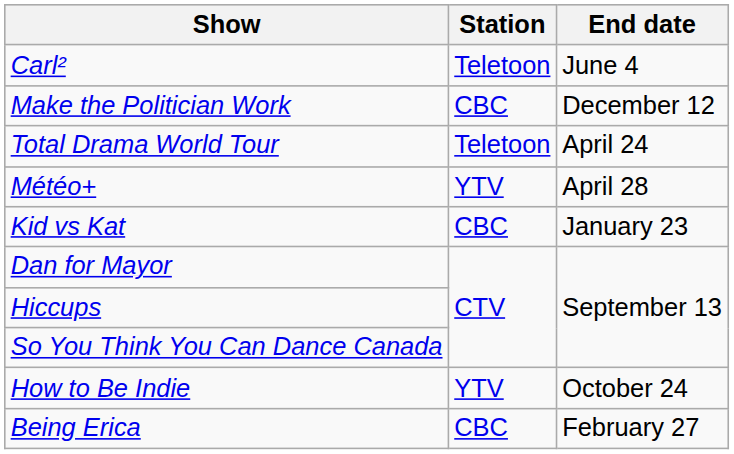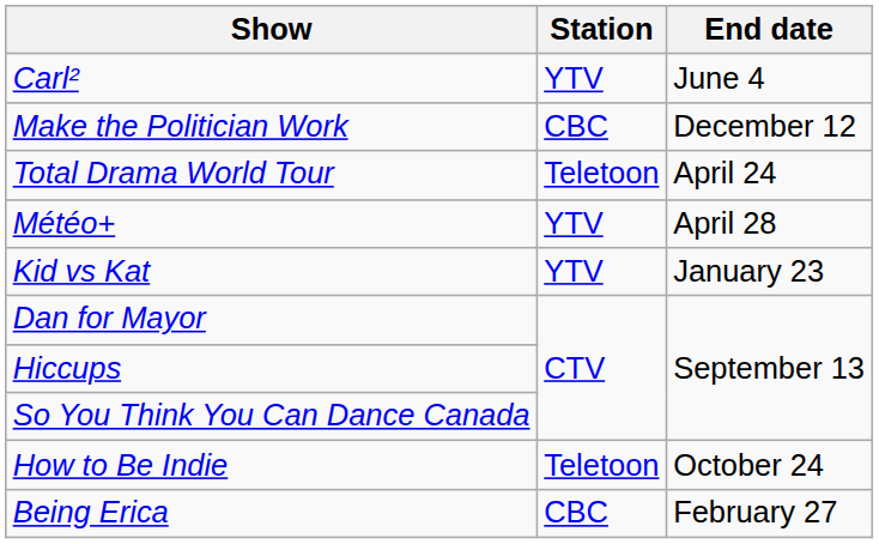Carl² | Station: Teletoon -> YTV
Kid vs Kat | Station: CBC -> YTV
How to Be Indie | Station: YTV -> Teletoon
